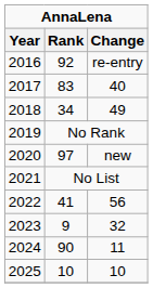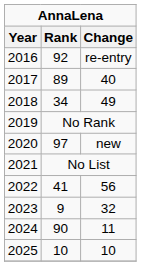2017 | Rank: 83 -> 89
